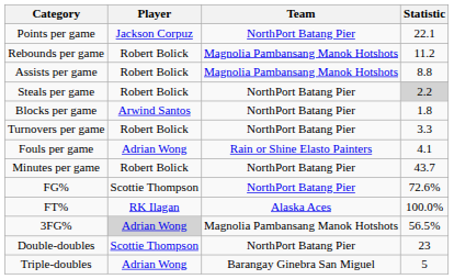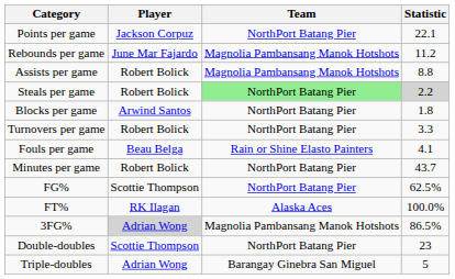Rebounds per game | Player: Robert Bolick -> June Mar Fajardo
Steals per game | Team: no background -> lightgreen background
Fouls per game | Player: Adrian Wong -> Beau Belga
FG% | Statistic: 72.6% -> 62.5%
3FG% | Statistic: 56.5% -> 86.5%
